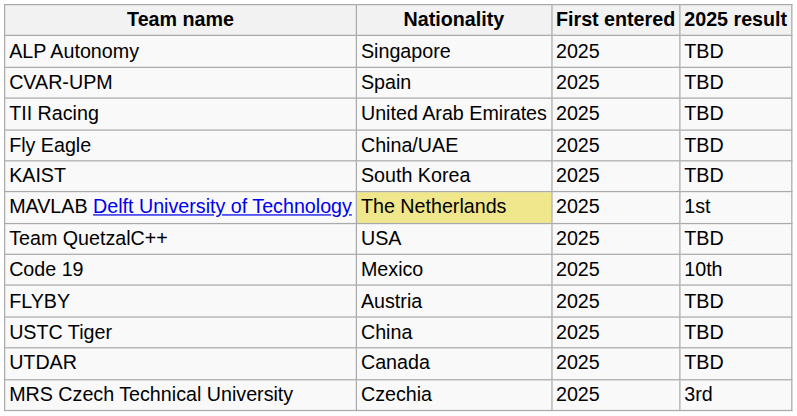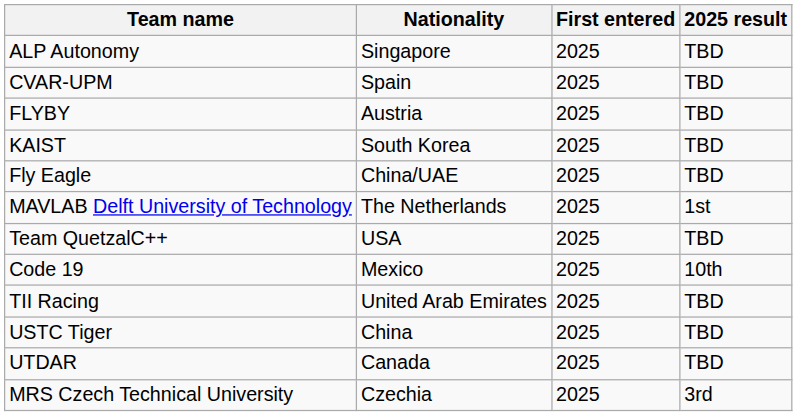rows swapped: FLYBY <-> TII Racing
rows swapped: Fly Eagle <-> KAIST
MAVLAB Delft University of Technology | Nationality: khaki background -> no background
